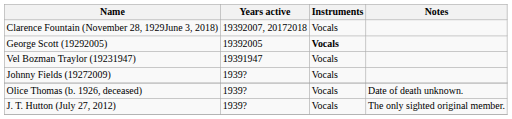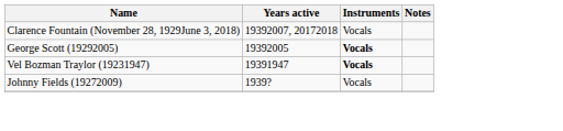Vel Bozman Traylor (19231947) | Instruments: normal -> bold
- row: Olice Thomas (b. 1926, deceased) | 1939? | Vocals | Date of death unknown.
- row: J. T. Hutton (July 27, 2012) | 1939? | Vocals | The only sighted original member.
